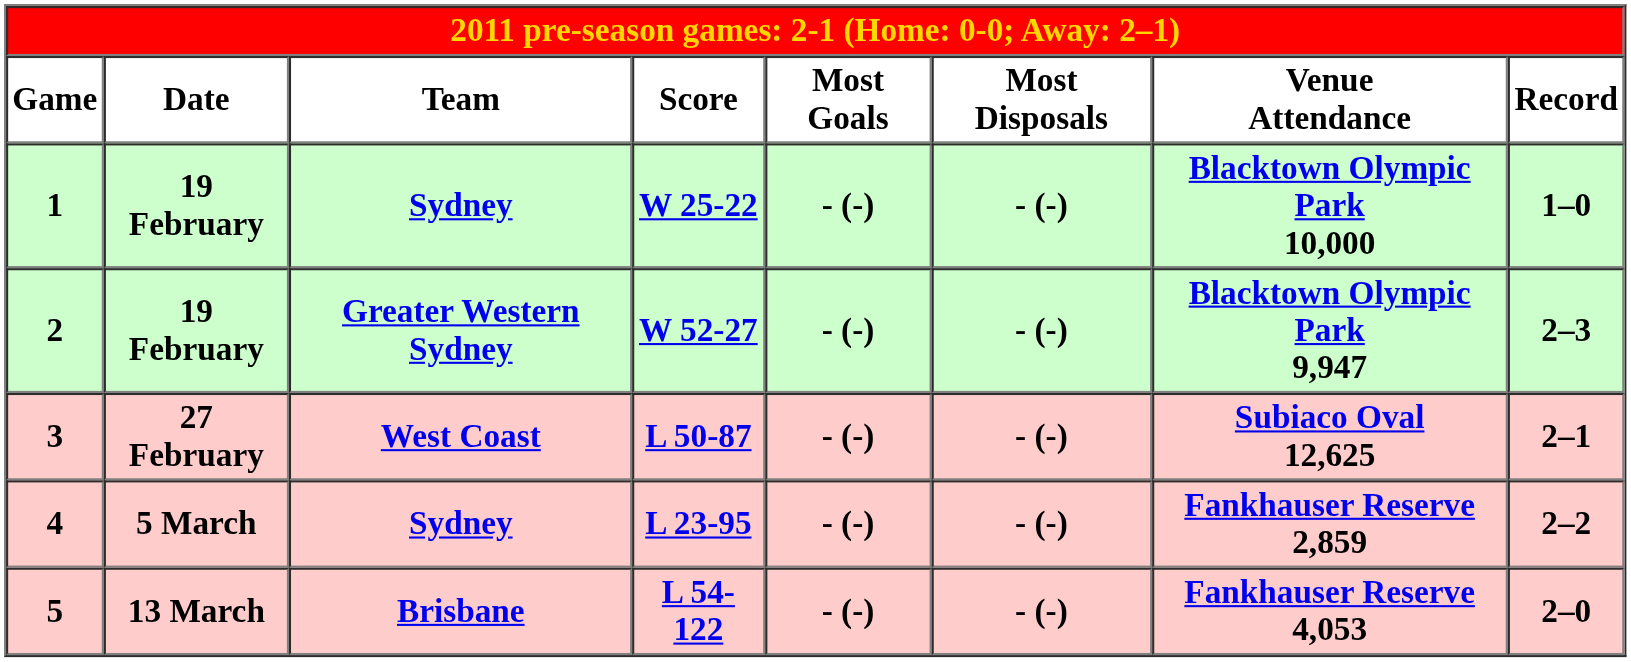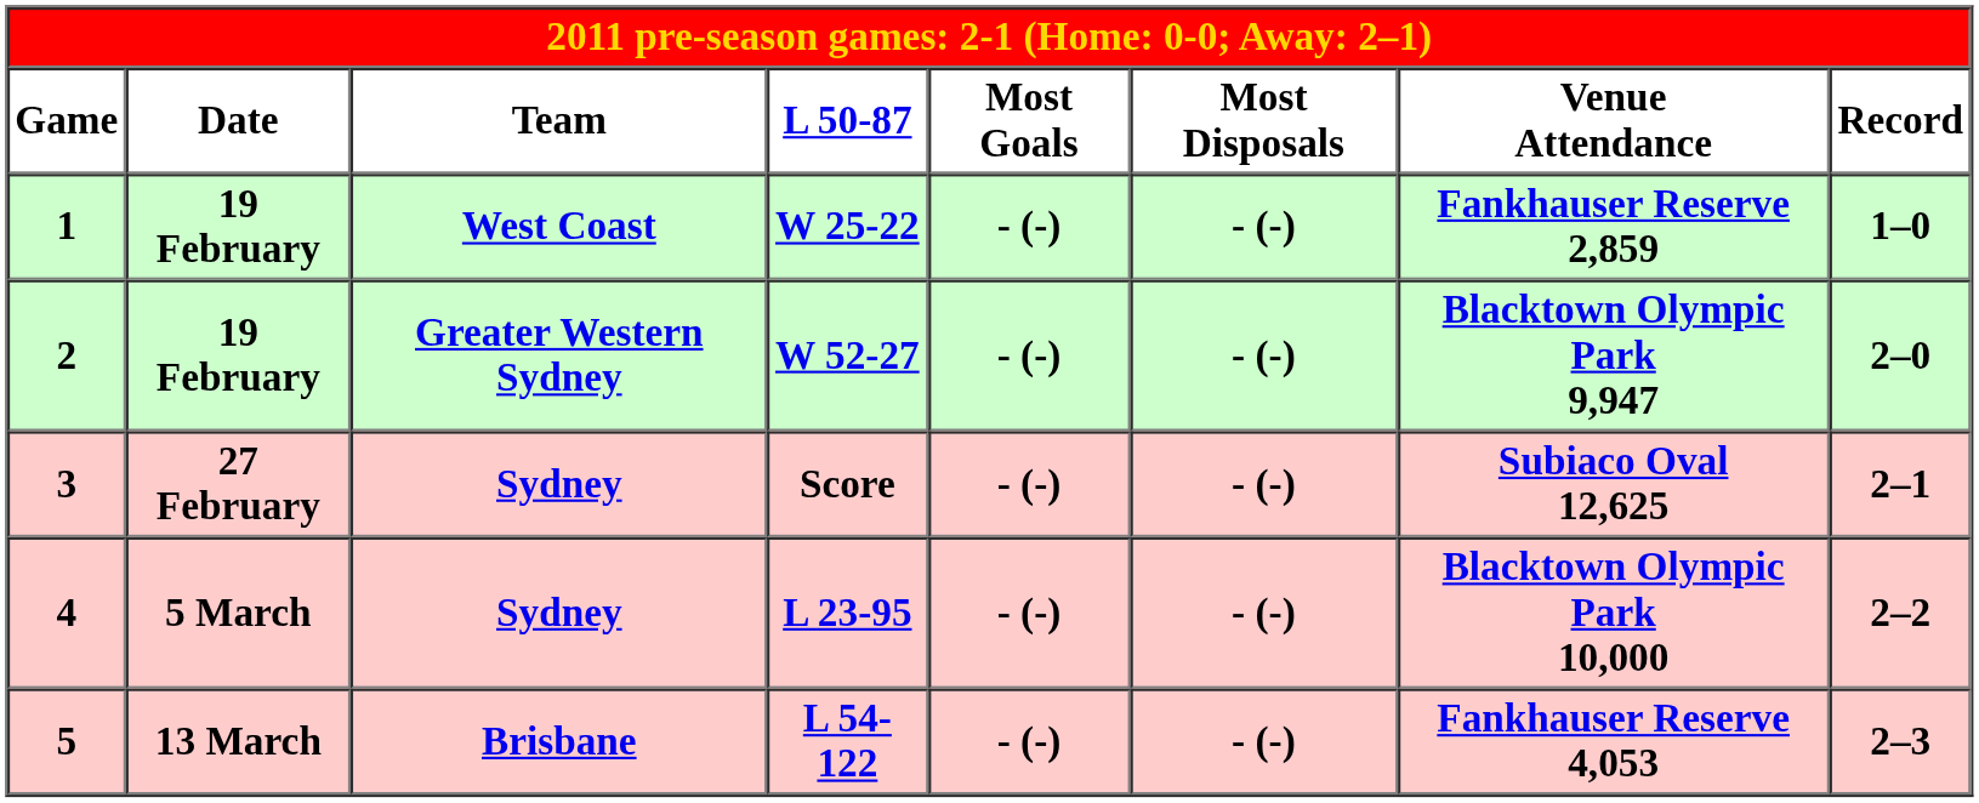Game | column 4: Score -> L 50-87
1 | column 3: Sydney -> West Coast
1 | column 7: Blacktown Olympic Park 10,000 -> Fankhauser Reserve 2,859
2 | column 8: 2–3 -> 2–0
3 | column 3: West Coast -> Sydney
3 | column 4: L 50-87 -> Score
4 | column 7: Fankhauser Reserve 2,859 -> Blacktown Olympic Park 10,000
5 | column 8: 2–0 -> 2–3
